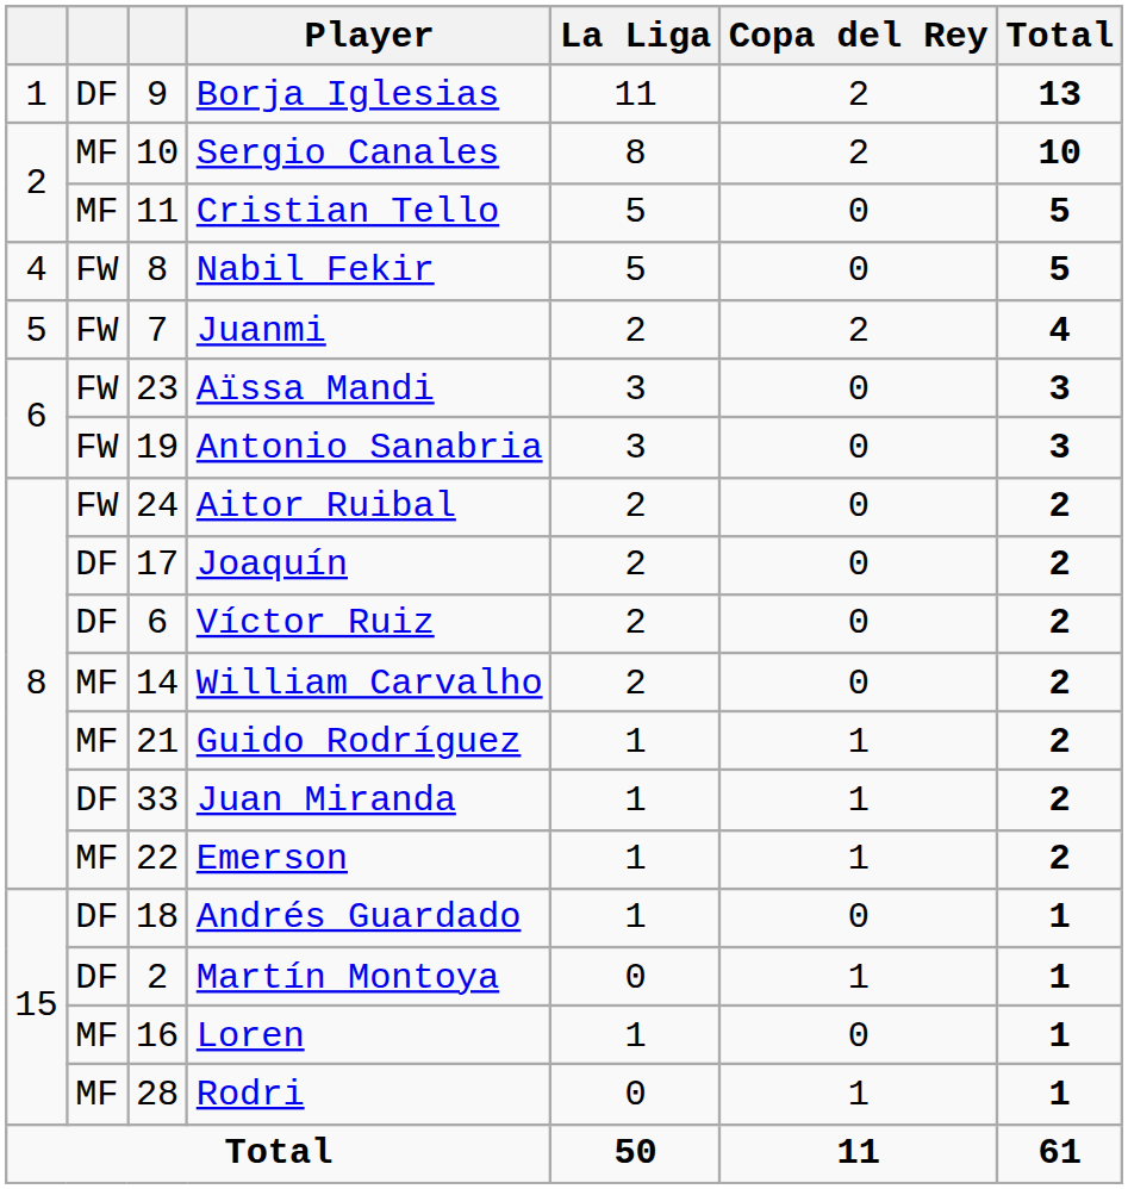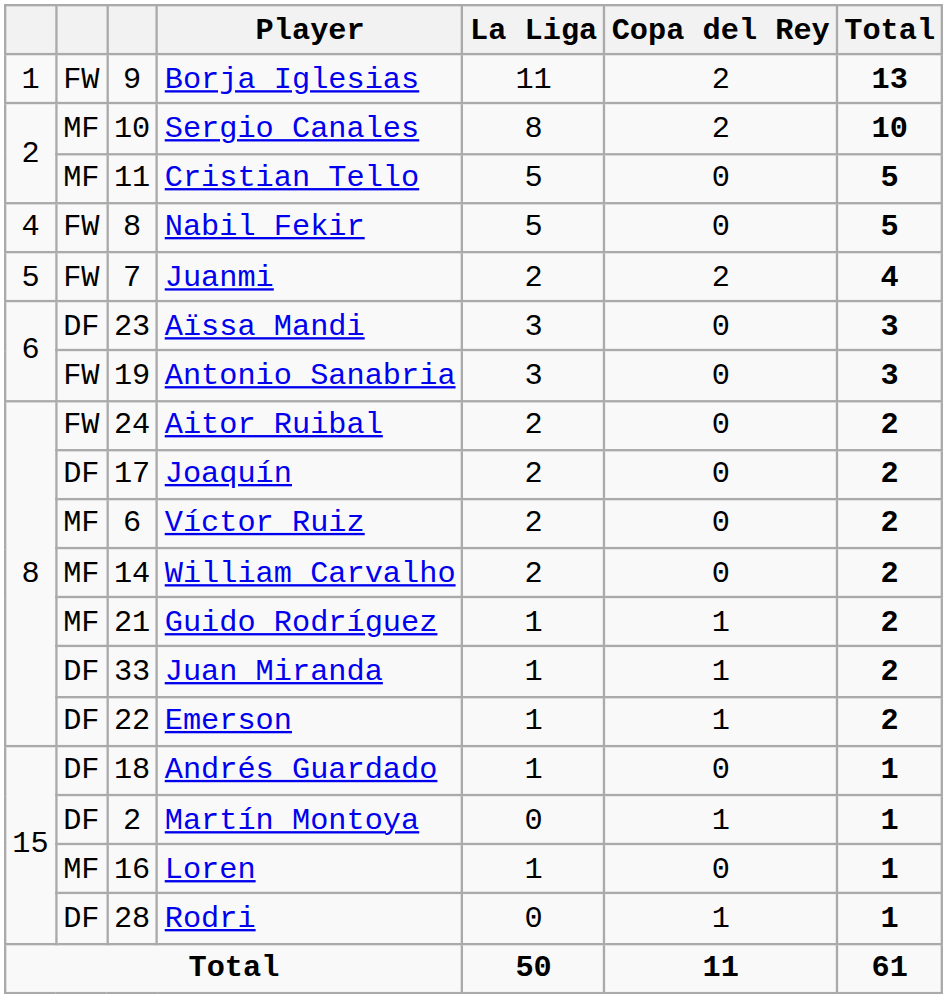Borja Iglesias | column 2: DF -> FW
Aïssa Mandi | column 2: FW -> DF
Víctor Ruiz | column 2: DF -> MF
Emerson | column 2: MF -> DF
Rodri | column 2: MF -> DF
